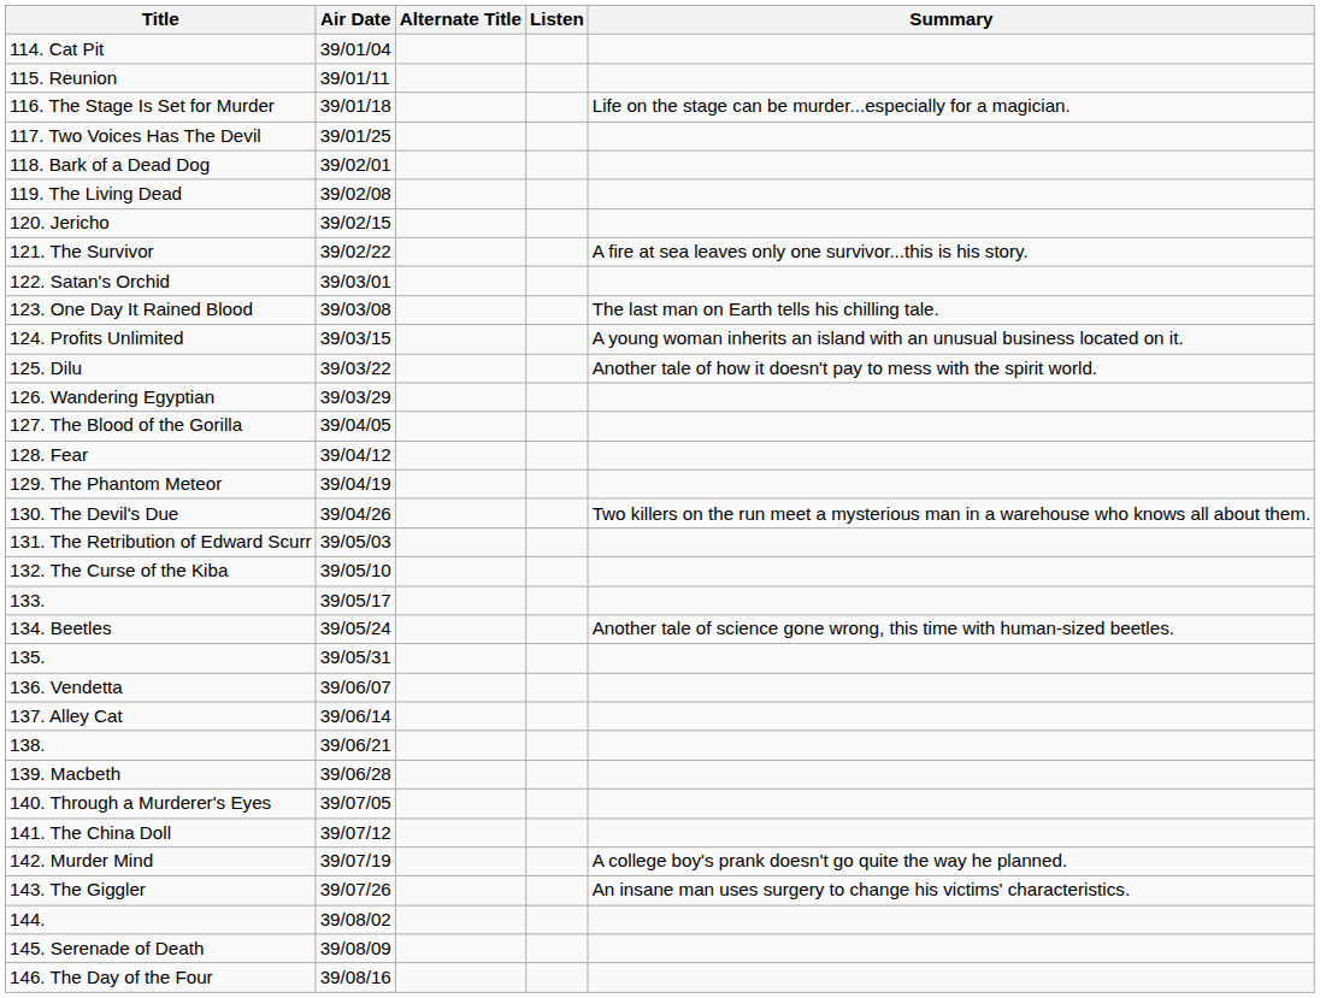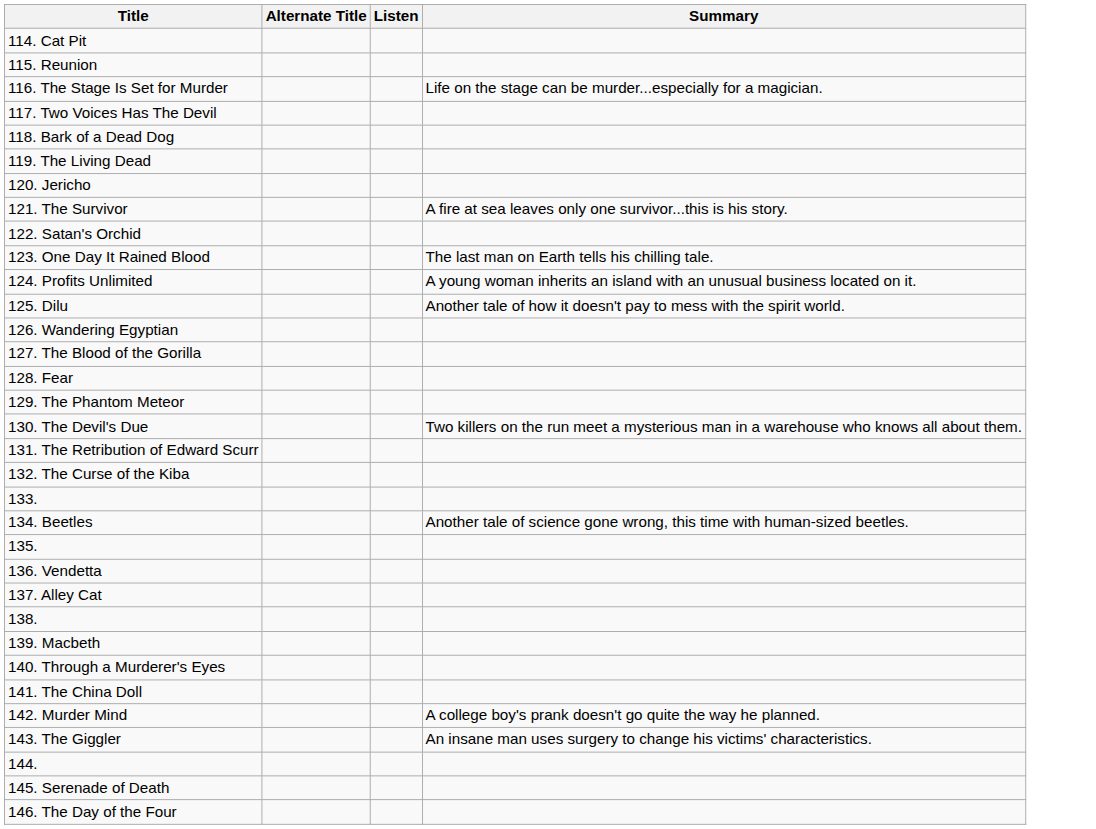- column: Air Date | 39/01/04 | 39/01/11 | 39/01/18 | 39/01/25 | 39/02/01 | 39/02/08 | 39/02/15 | 39/02/22 | 39/03/01 | 39/03/08 | 39/03/15 | 39/03/22 | 39/03/29 | 39/04/05 | 39/04/12 | 39/04/19 | 39/04/26 | 39/05/03 | 39/05/10 | 39/05/17 | 39/05/24 | 39/05/31 | 39/06/07 | 39/06/14 | 39/06/21 | 39/06/28 | 39/07/05 | 39/07/12 | 39/07/19 | 39/07/26 | 39/08/02 | 39/08/09 | 39/08/16
